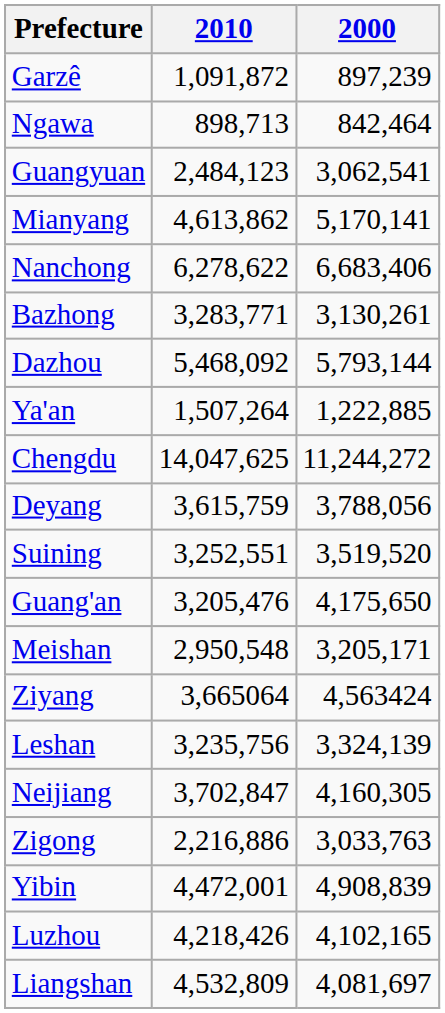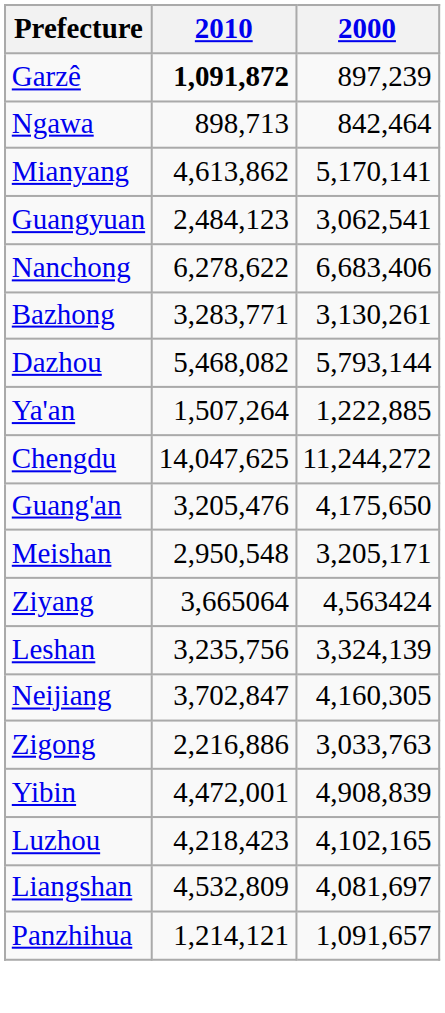Garzê | 2010: normal -> bold
rows swapped: Mianyang <-> Guangyuan
Dazhou | 2010: 5,468,092 -> 5,468,082
- row: Deyang | 3,615,759 | 3,788,056
- row: Suining | 3,252,551 | 3,519,520
Luzhou | 2010: 4,218,426 -> 4,218,423
+ row: Panzhihua | 1,214,121 | 1,091,657
